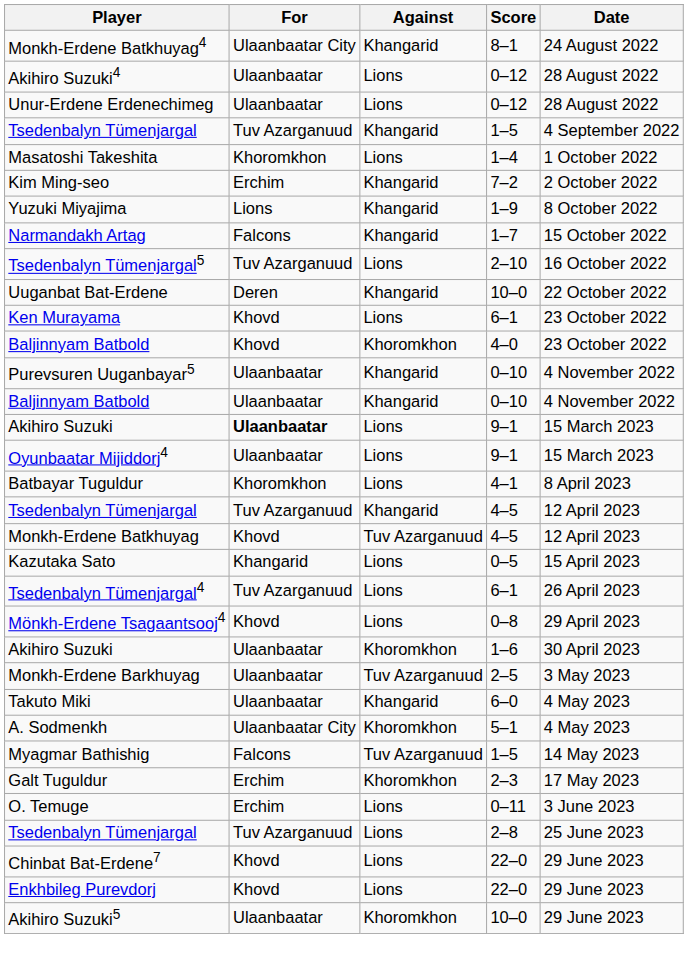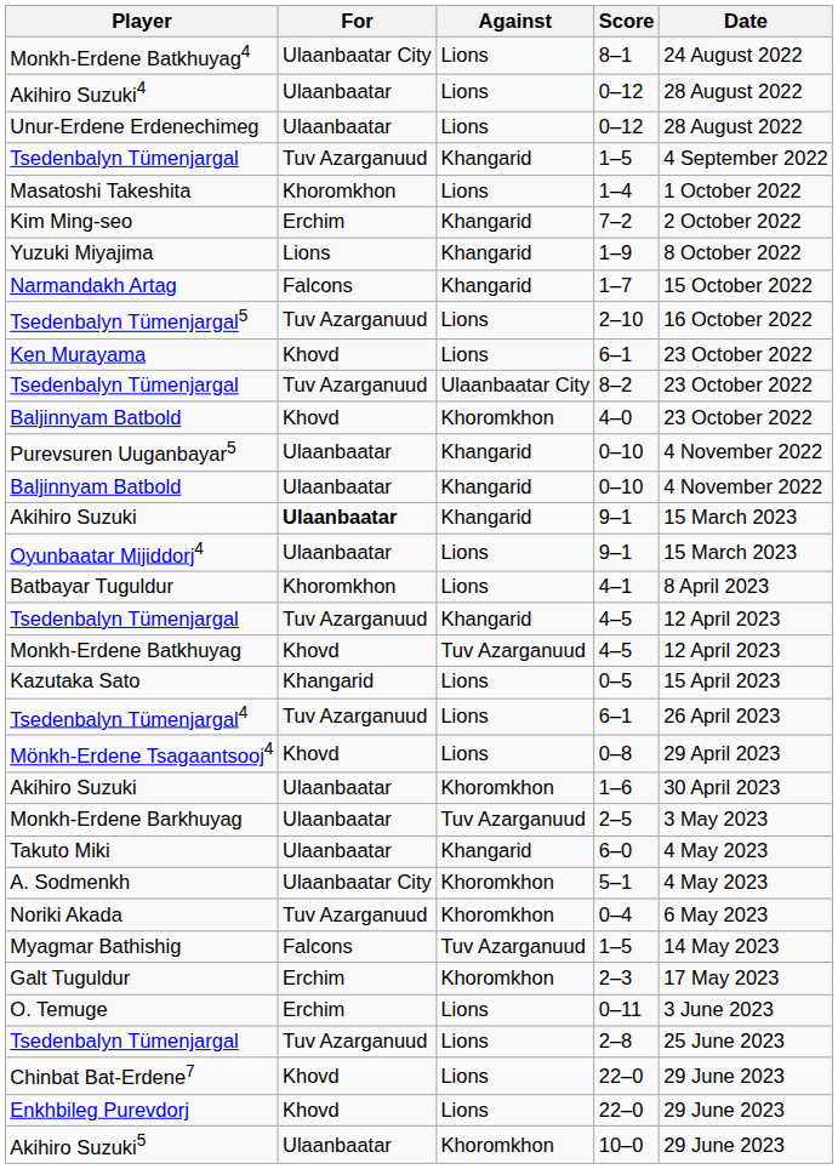Monkh-Erdene Batkhuyag4 | Against: Khangarid -> Lions
- row: Uuganbat Bat-Erdene | Deren | Khangarid | 10–0 | 22 October 2022
+ row: Tsedenbalyn Tümenjargal | Tuv Azarganuud | Ulaanbaatar City | 8–2 | 23 October 2022
Akihiro Suzuki / 9–1 | Against: Lions -> Khangarid
+ row: Noriki Akada | Tuv Azarganuud | Khoromkhon | 0–4 | 6 May 2023
